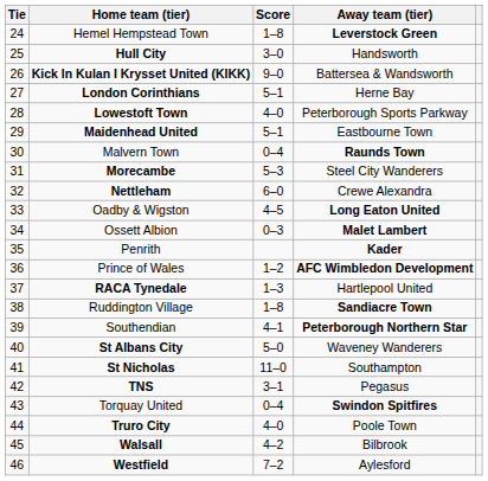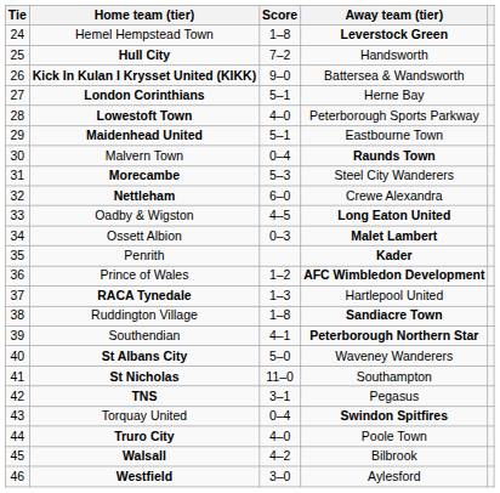Hull City | Score: 3–0 -> 7–2
Westfield | Score: 7–2 -> 3–0
